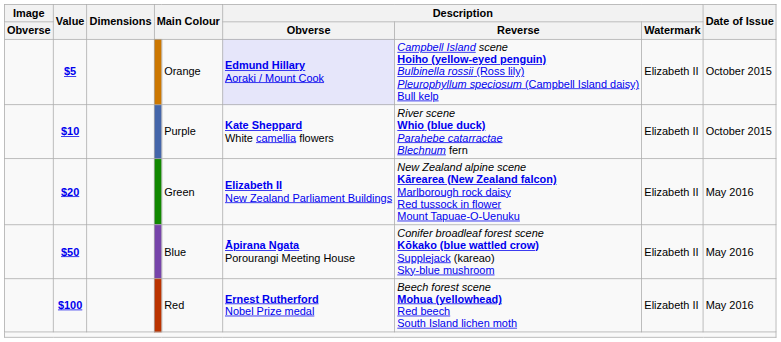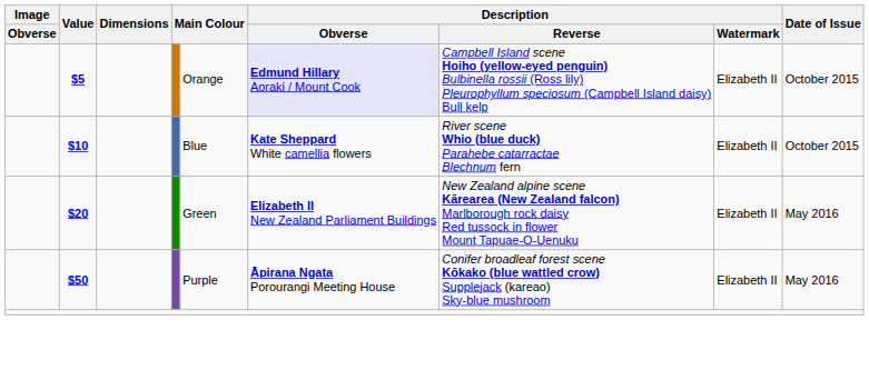$10 | column 5: Purple -> Blue
$50 | column 5: Blue -> Purple
- row: $100 | Red | Ernest Rutherford Nobel Prize medal | Beech forest scene Mohua (yellowhead) Red beech South Island lichen moth | Elizabeth II | May 2016
